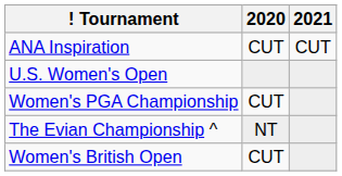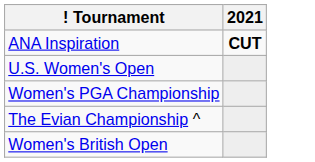- column: 2020 | CUT | CUT | NT | CUT
ANA Inspiration | 2021: normal -> bold
